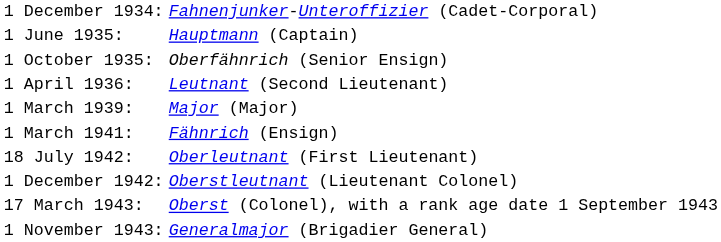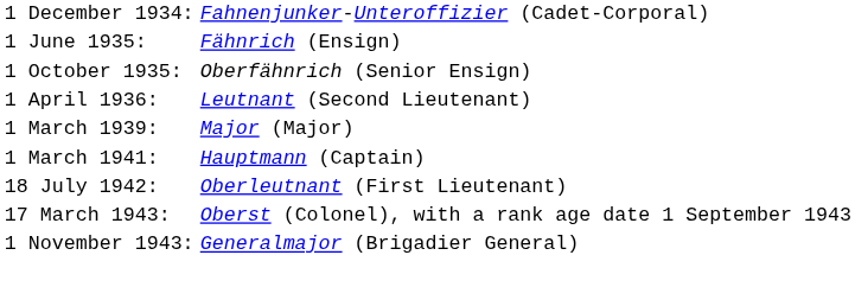1 June 1935: | column 2: Hauptmann (Captain) -> Fähnrich (Ensign)
1 March 1941: | column 2: Fähnrich (Ensign) -> Hauptmann (Captain)
- row: 1 December 1942: | Oberstleutnant (Lieutenant Colonel)
